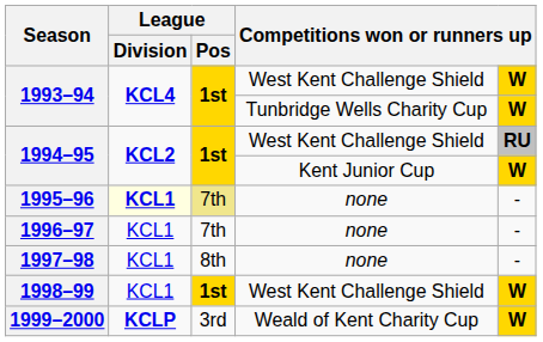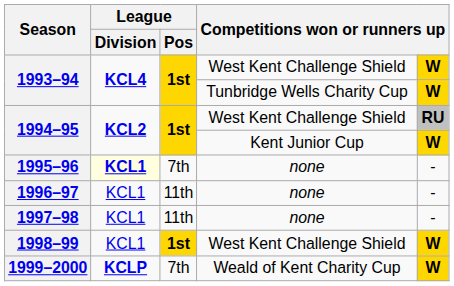1995–96 | League / Pos: khaki background -> no background
1996–97 | League / Pos: 7th -> 11th
1997–98 | League / Pos: 8th -> 11th
1999–2000 | League / Pos: 3rd -> 7th
